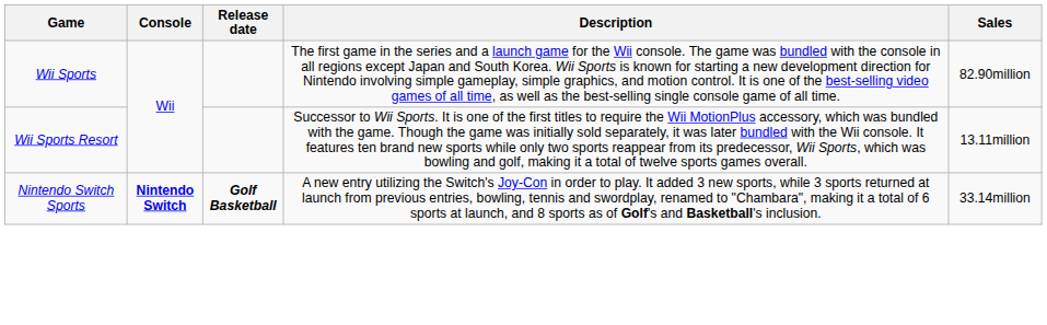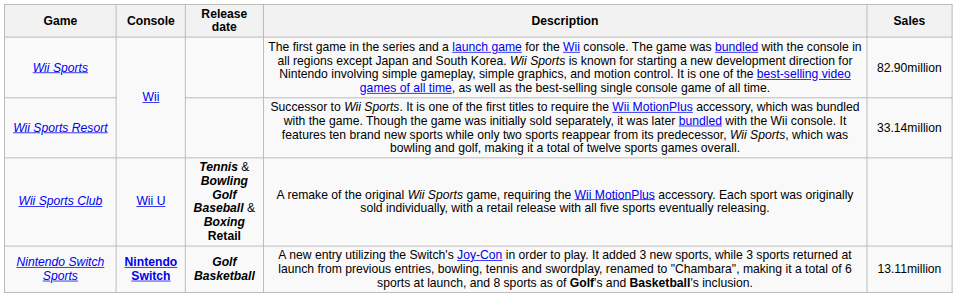Wii Sports Resort | Sales: 13.11million -> 33.14million
+ row: Wii Sports Club | Wii U | Tennis & Bowling Golf Baseball & Boxing Retail | A remake of the original Wii Sports game, requiring the Wii MotionPlus accessory. Each sport was originally sold individually, with a retail release with all five sports eventually releasing.
Nintendo Switch Sports | Sales: 33.14million -> 13.11million
